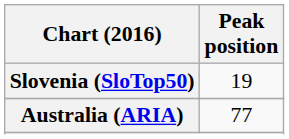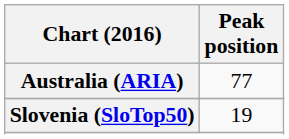rows swapped: Australia (ARIA) <-> Slovenia (SloTop50)
